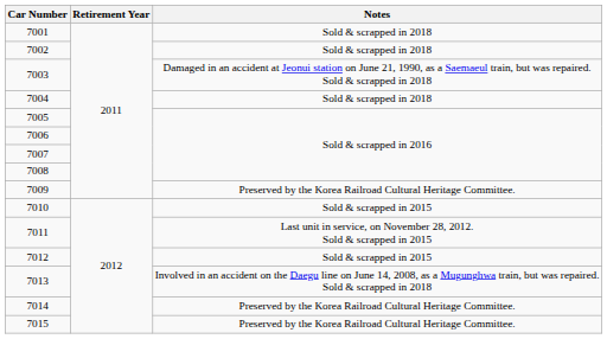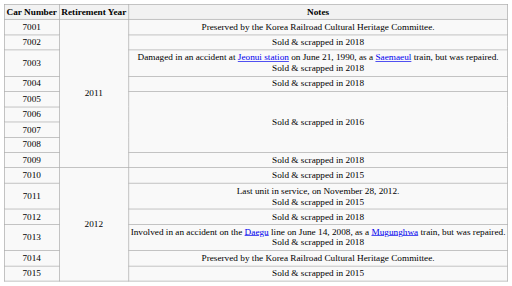7001 | Notes: Sold & scrapped in 2018 -> Preserved by the Korea Railroad Cultural Heritage Committee.
7009 | Notes: Preserved by the Korea Railroad Cultural Heritage Committee. -> Sold & scrapped in 2018
7012 | Notes: Sold & scrapped in 2015 -> Sold & scrapped in 2018
7015 | Notes: Preserved by the Korea Railroad Cultural Heritage Committee. -> Sold & scrapped in 2015
